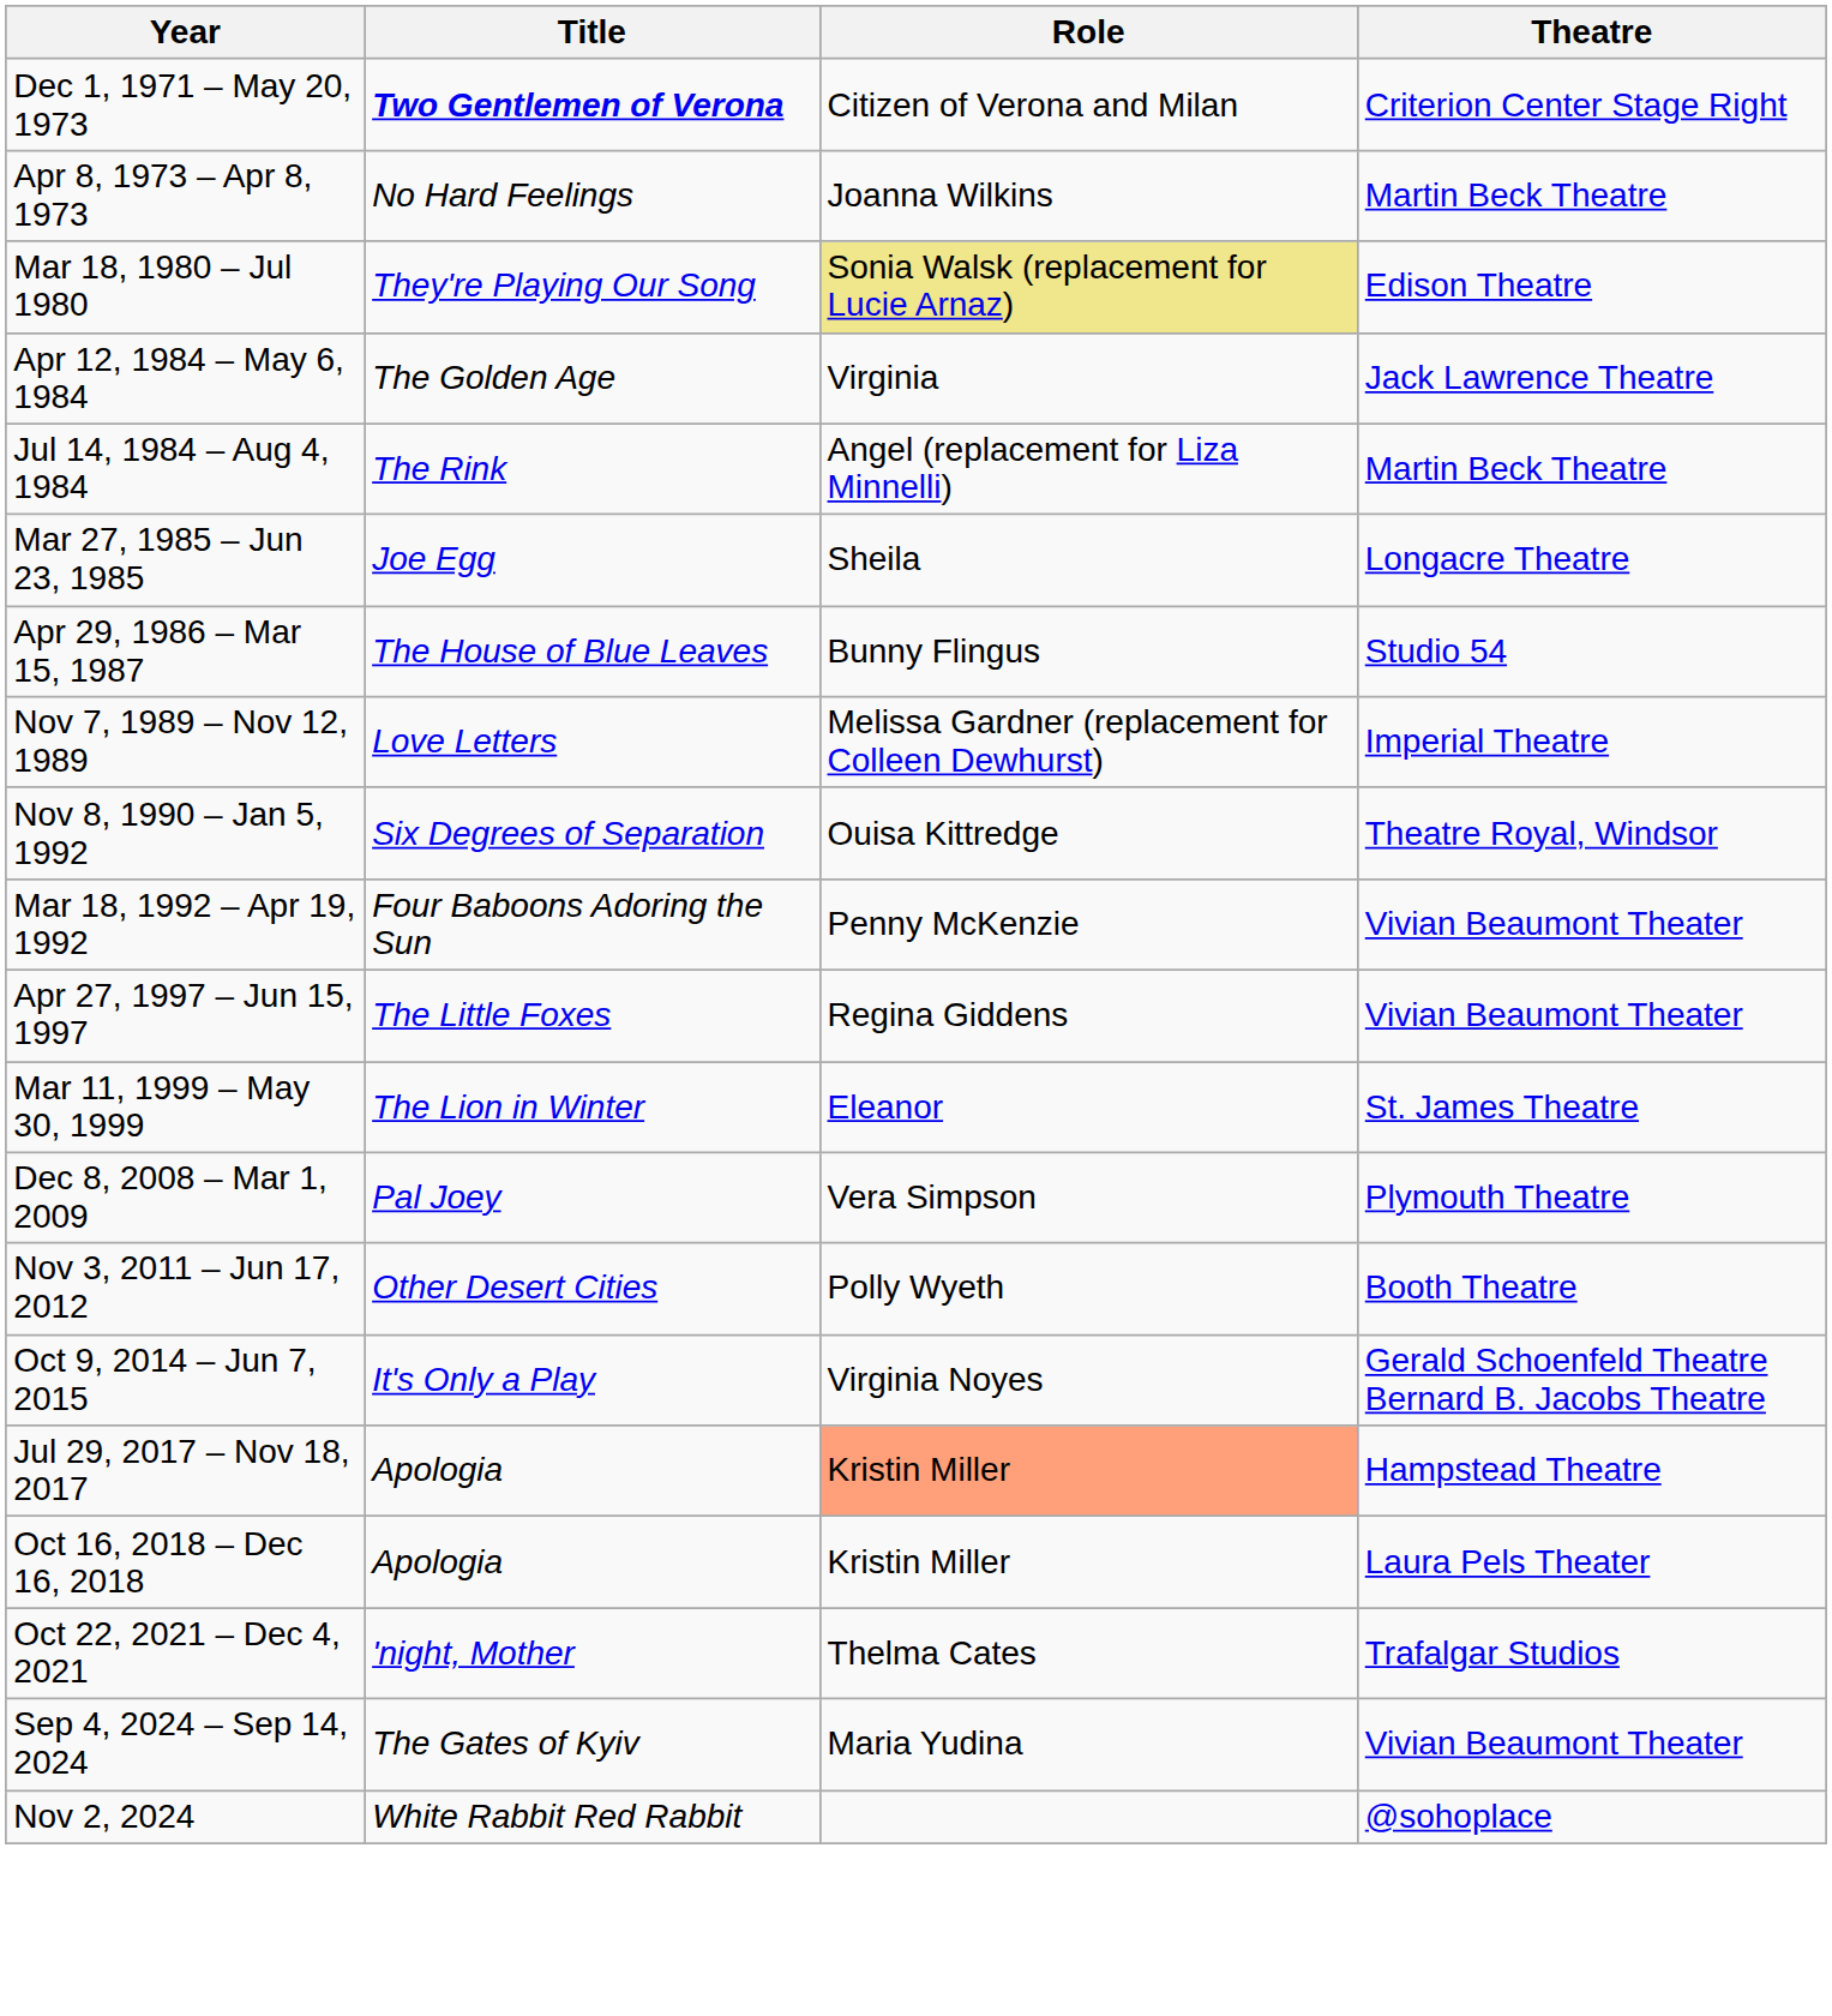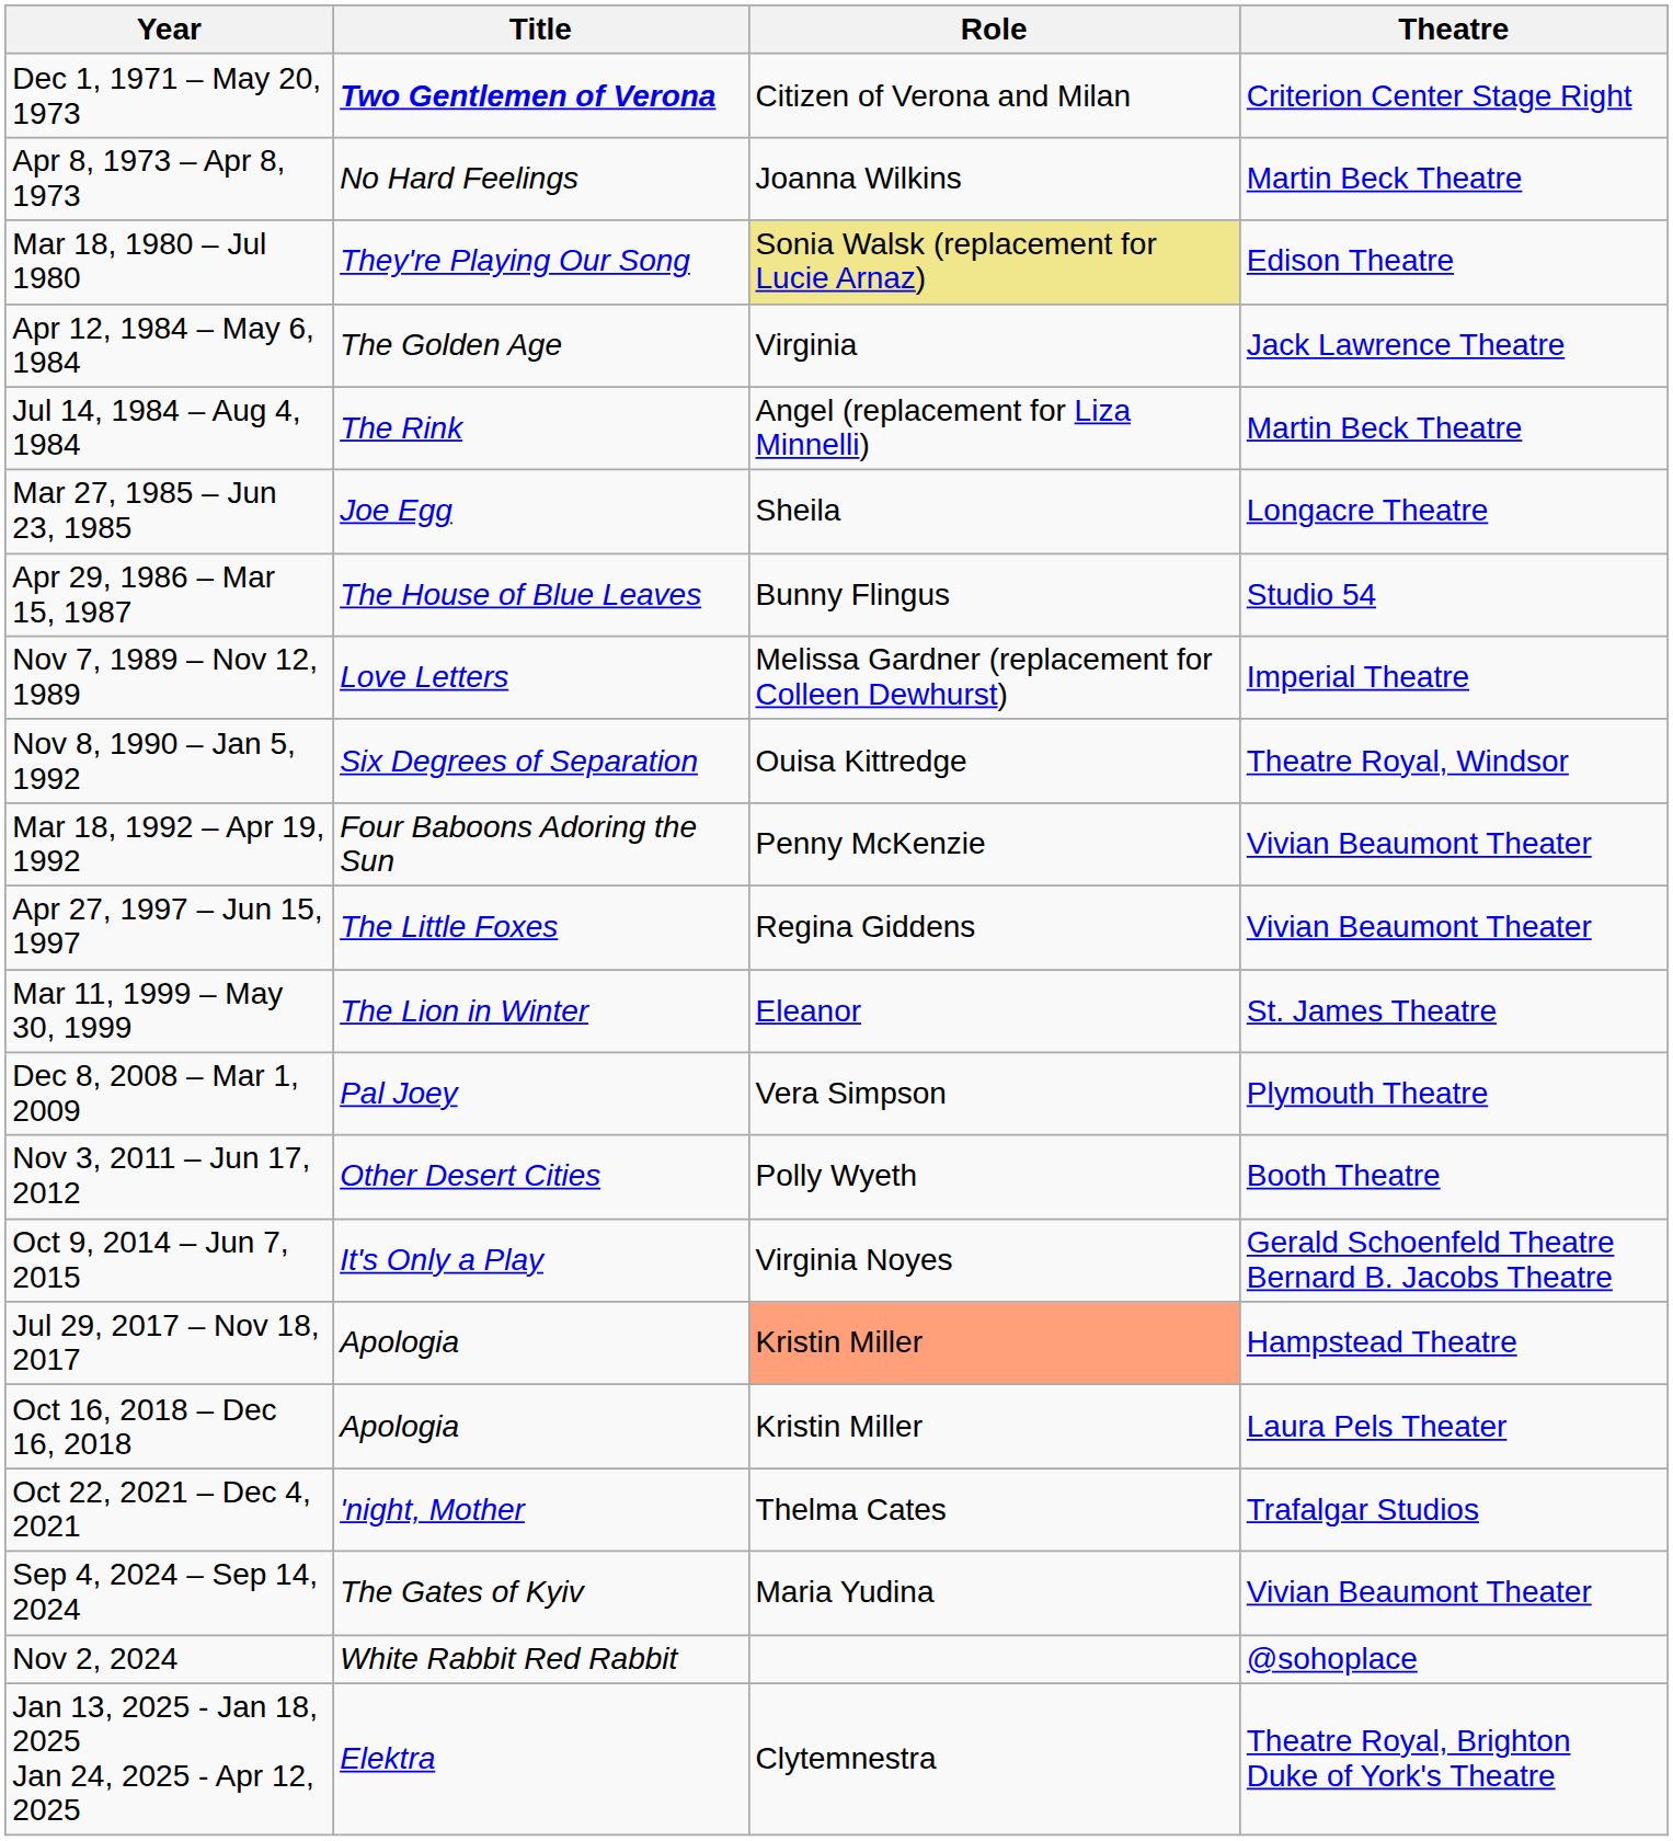+ row: Jan 13, 2025 - Jan 18, 2025 Jan 24, 2025 - Apr 12, 2025 | Elektra | Clytemnestra | Theatre Royal, Brighton Duke of York's Theatre
